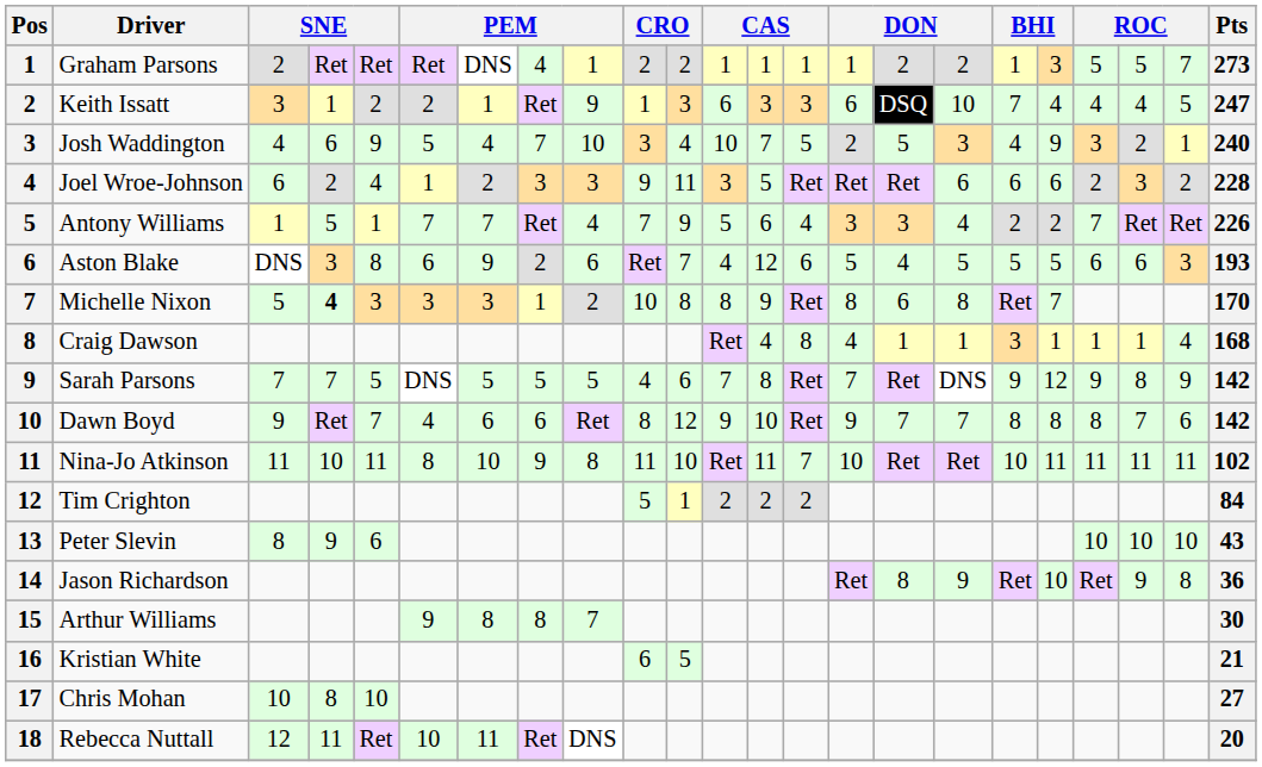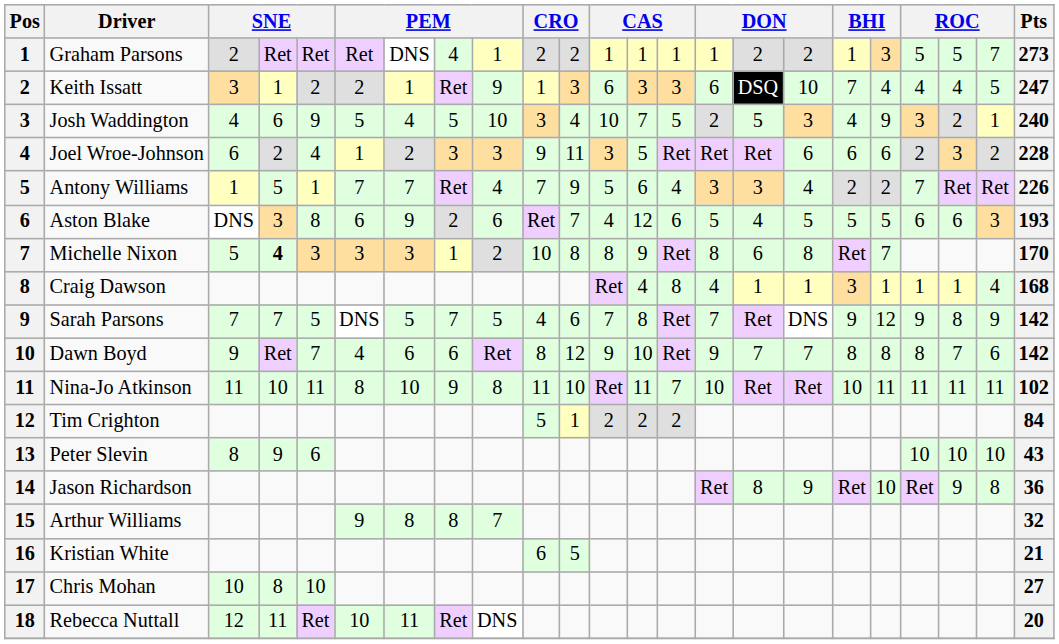Josh Waddington | column 8: 7 -> 5
Sarah Parsons | column 8: 5 -> 7
Arthur Williams | Pts: 30 -> 32
